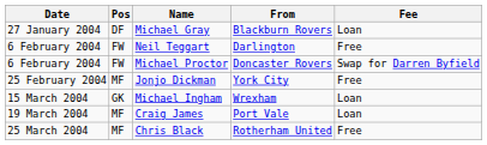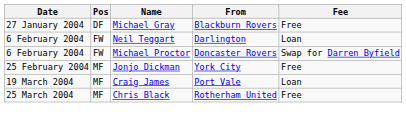Michael Gray | Fee: Loan -> Free
Neil Teggart | Fee: Free -> Loan
- row: 15 March 2004 | GK | Michael Ingham | Wrexham | Loan
